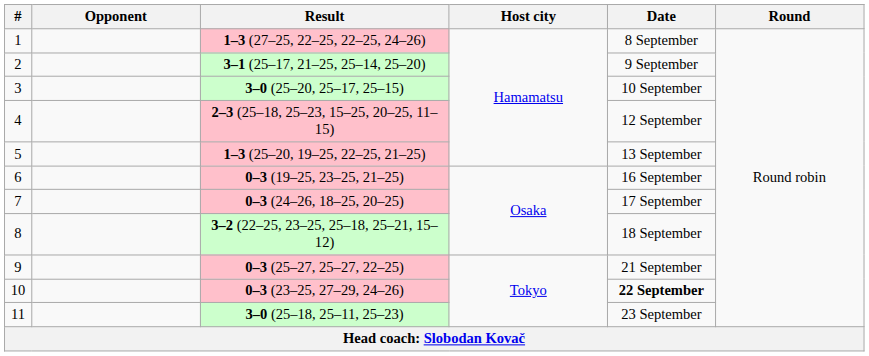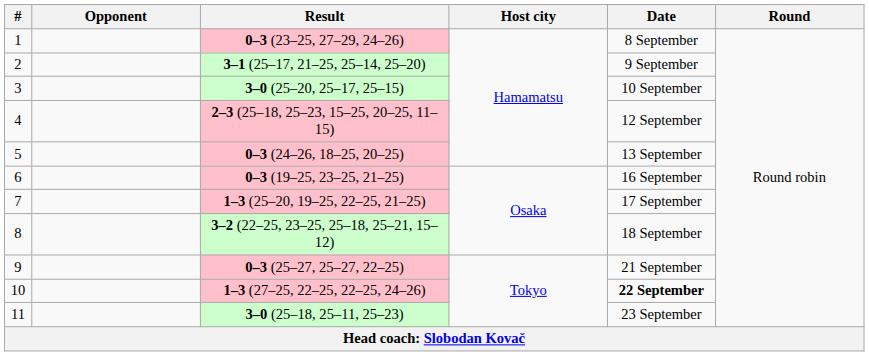1 | Result: 1–3 (27–25, 22–25, 22–25, 24–26) -> 0–3 (23–25, 27–29, 24–26)
5 | Result: 1–3 (25–20, 19–25, 22–25, 21–25) -> 0–3 (24–26, 18–25, 20–25)
7 | Result: 0–3 (24–26, 18–25, 20–25) -> 1–3 (25–20, 19–25, 22–25, 21–25)
10 | Result: 0–3 (23–25, 27–29, 24–26) -> 1–3 (27–25, 22–25, 22–25, 24–26)
